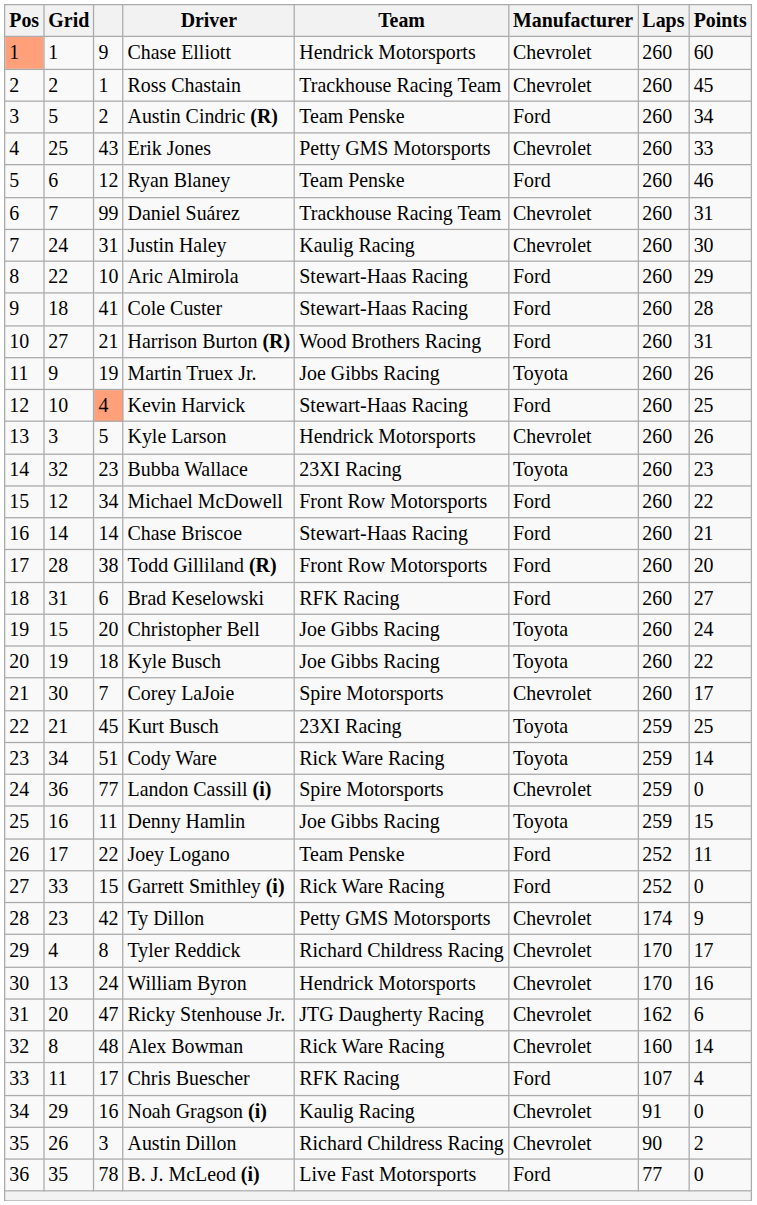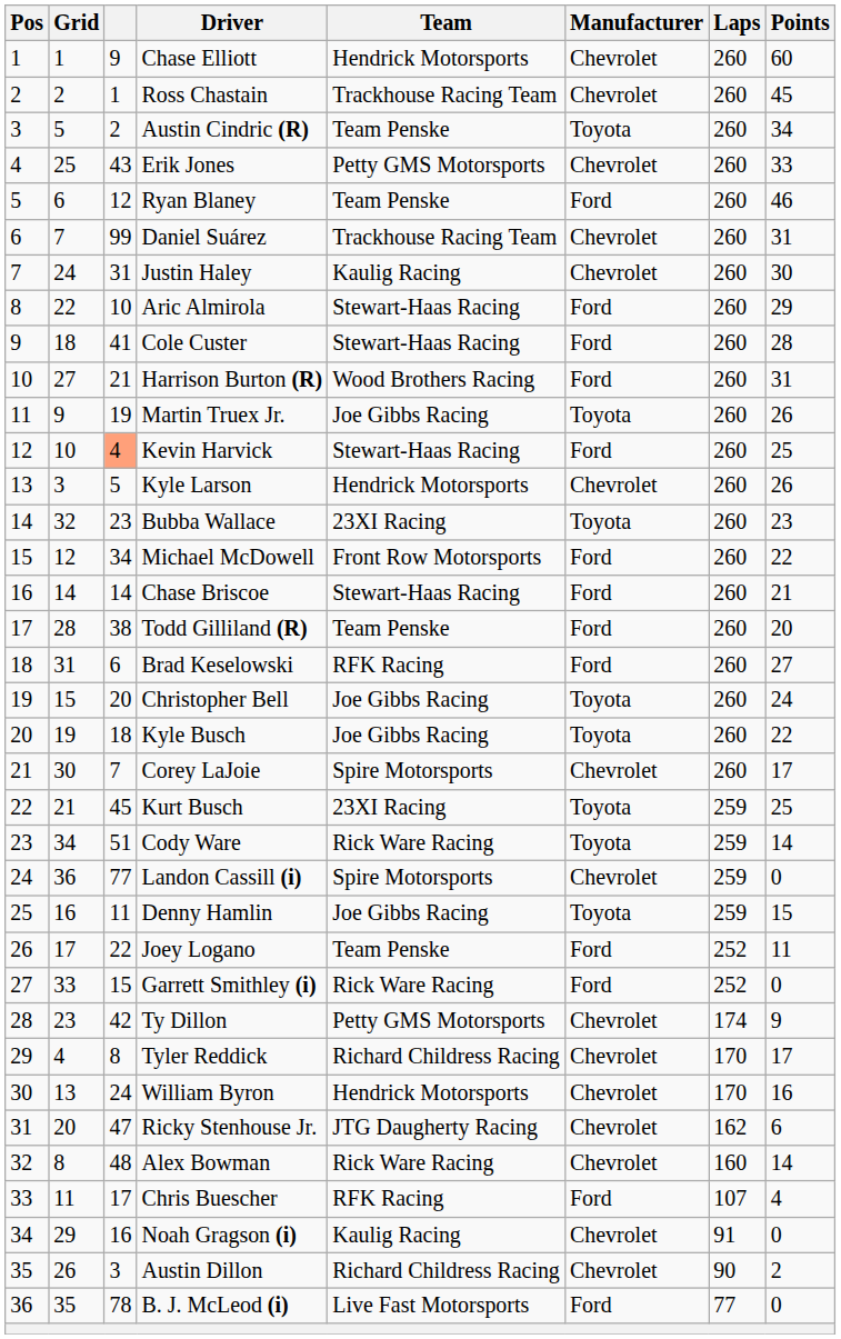Chase Elliott | Pos: lightsalmon background -> no background
Austin Cindric (R) | Manufacturer: Ford -> Toyota
Todd Gilliland (R) | Team: Front Row Motorsports -> Team Penske
